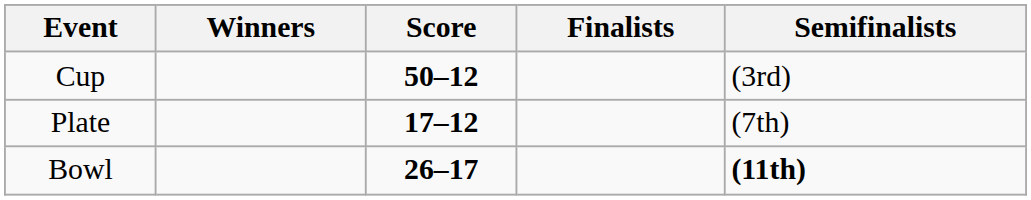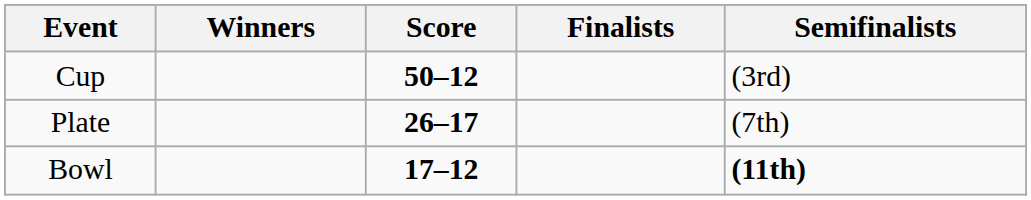Plate | Score: 17–12 -> 26–17
Bowl | Score: 26–17 -> 17–12
